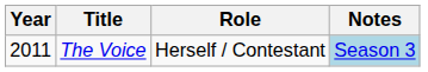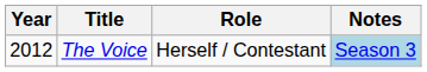The Voice | Year: 2011 -> 2012
